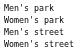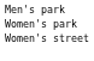- row: Men's street
